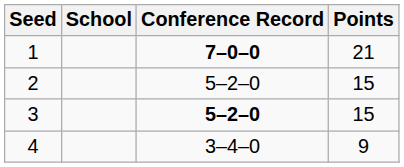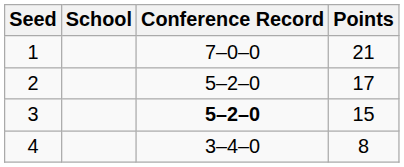1 | Conference Record: bold -> normal
2 | Points: 15 -> 17
4 | Points: 9 -> 8
